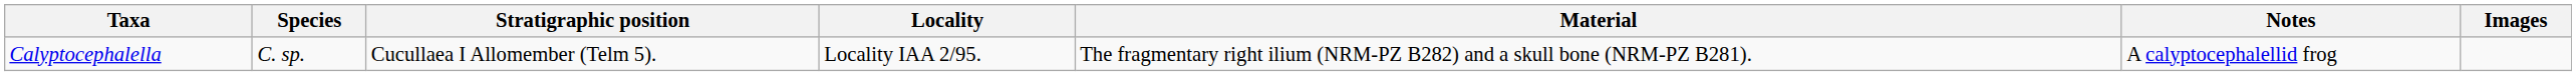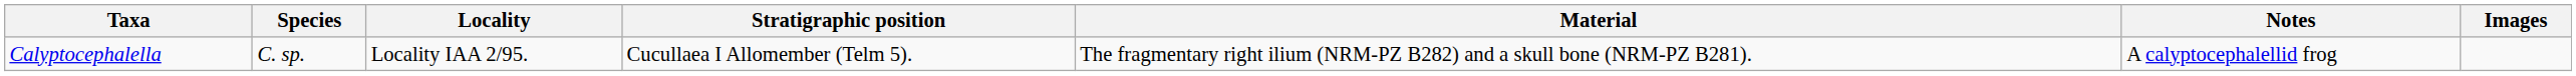columns swapped: Locality <-> Stratigraphic position
